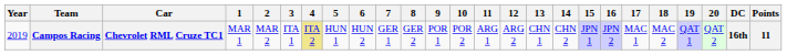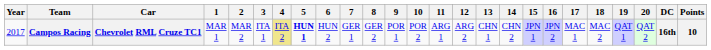Campos Racing | Year: 2019 -> 2017
Campos Racing | 5: normal -> bold
Campos Racing | Points: 11 -> 10
